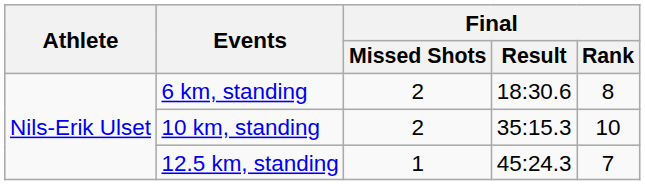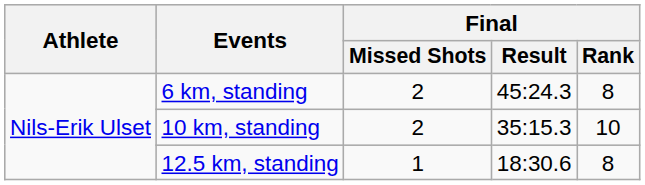6 km, standing | Final / Result: 18:30.6 -> 45:24.3
12.5 km, standing | Final / Result: 45:24.3 -> 18:30.6
12.5 km, standing | Final / Rank: 7 -> 8
